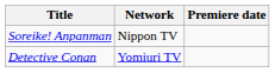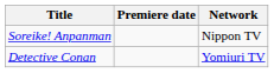columns swapped: Network <-> Premiere date
